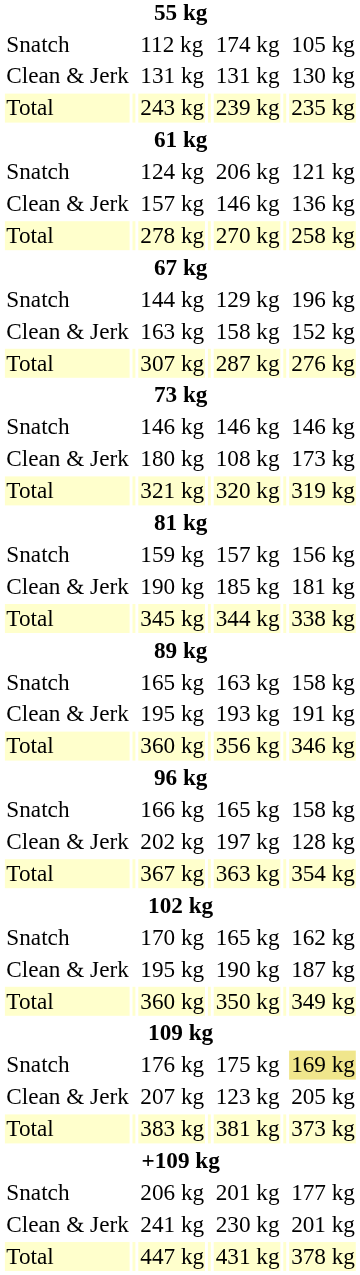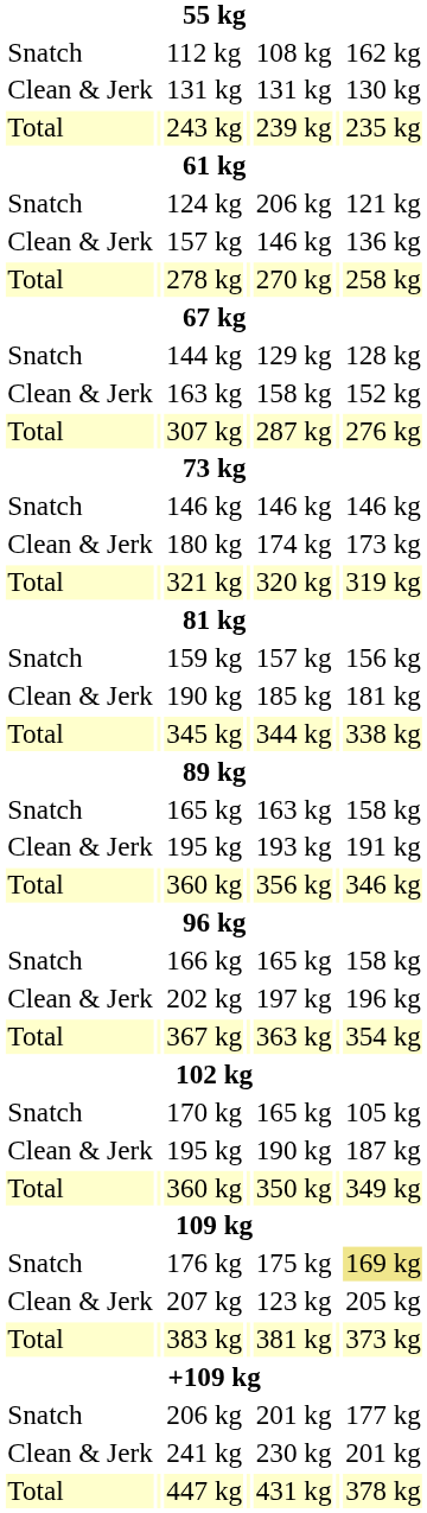112 kg | column 5: 174 kg -> 108 kg
112 kg | column 7: 105 kg -> 162 kg
144 kg | column 7: 196 kg -> 128 kg
180 kg | column 5: 108 kg -> 174 kg
202 kg | column 7: 128 kg -> 196 kg
170 kg | column 7: 162 kg -> 105 kg
